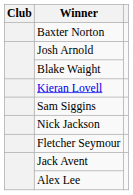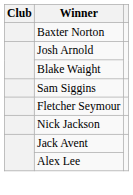- row: Kieran Lovell
rows swapped: Fletcher Seymour <-> Nick Jackson
